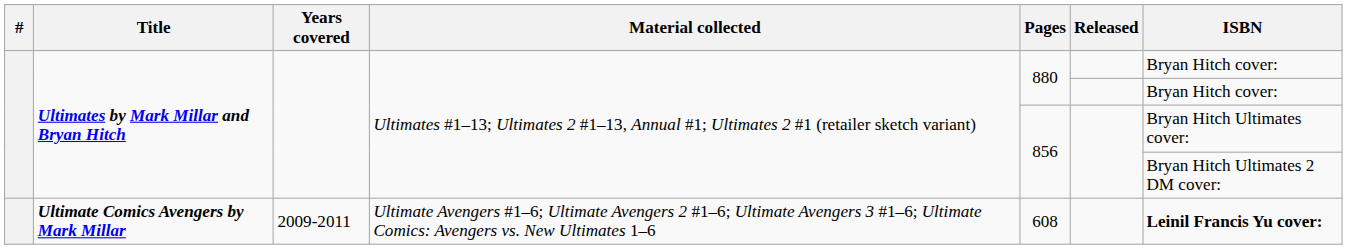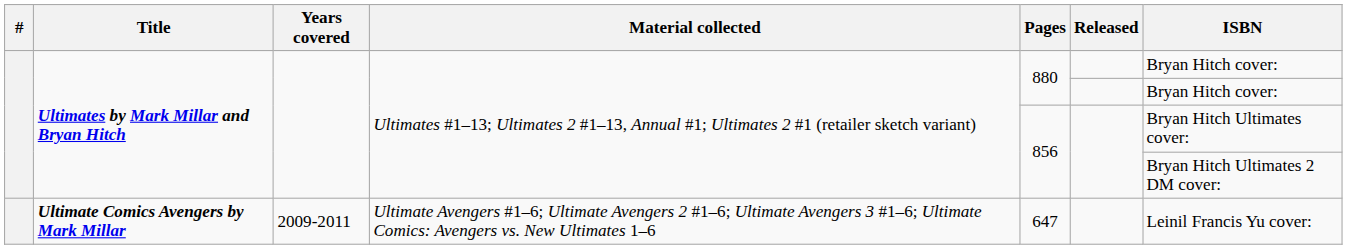Ultimate Comics Avengers by Mark Millar | Pages: 608 -> 647
Ultimate Comics Avengers by Mark Millar | ISBN: bold -> normal
